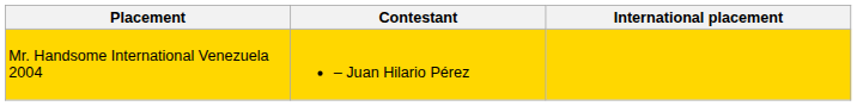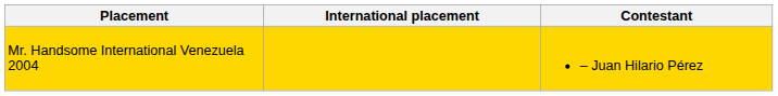columns swapped: Contestant <-> International placement
